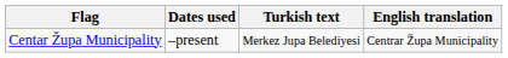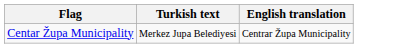- column: Dates used | –present
